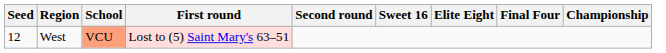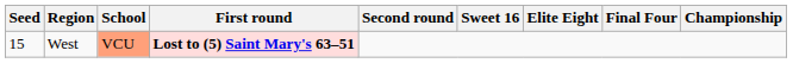West | Seed: 12 -> 15
West | First round: normal -> bold
